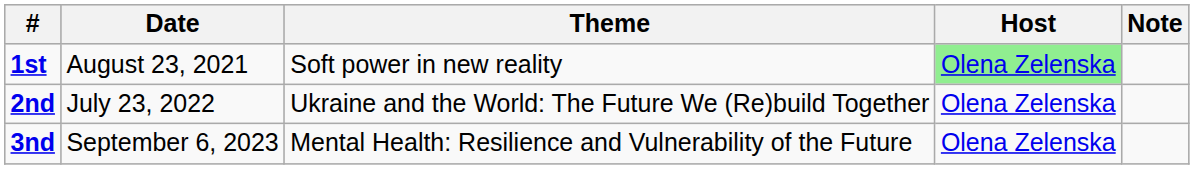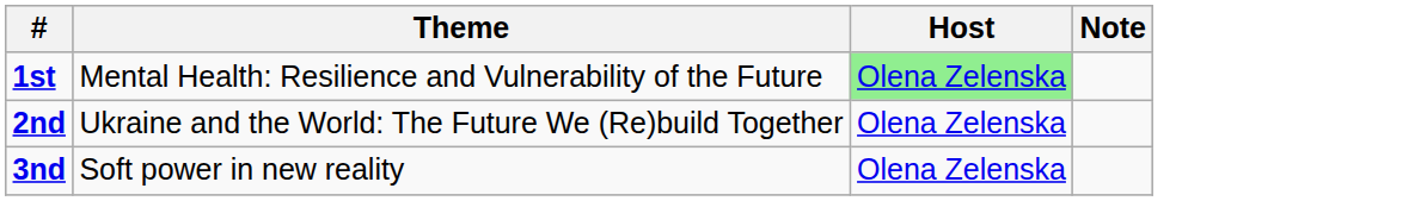- column: Date | August 23, 2021 | July 23, 2022 | September 6, 2023
1st | Theme: Soft power in new reality -> Mental Health: Resilience and Vulnerability of the Future
3nd | Theme: Mental Health: Resilience and Vulnerability of the Future -> Soft power in new reality
